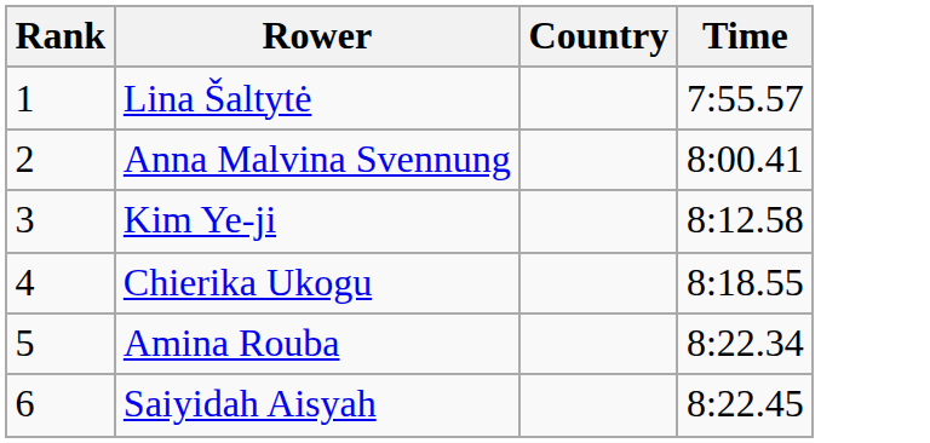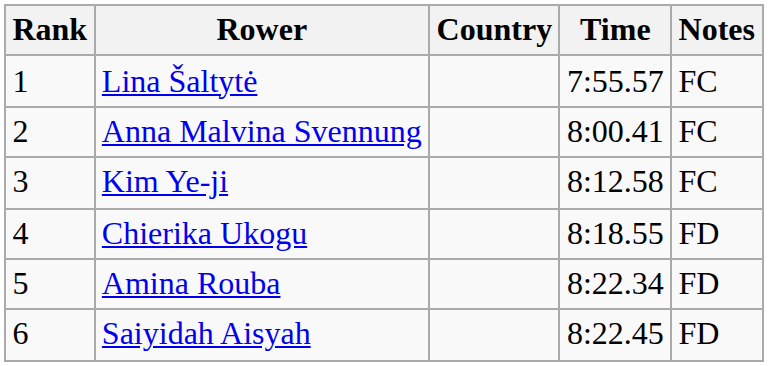+ column: Notes | FC | FC | FC | FD | FD | FD
